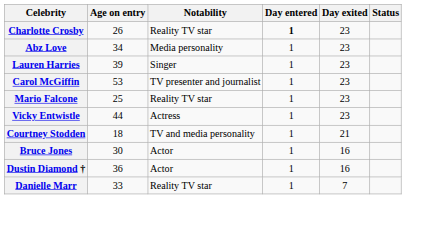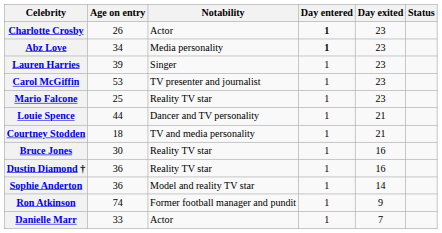Charlotte Crosby | Notability: Reality TV star -> Actor
Abz Love | Day entered: normal -> bold
- row: Vicky Entwistle | 44 | Actress | 1 | 23
+ row: Louie Spence | 44 | Dancer and TV personality | 1 | 21
Bruce Jones | Notability: Actor -> Reality TV star
Dustin Diamond † | Notability: Actor -> Reality TV star
+ row: Sophie Anderton | 36 | Model and reality TV star | 1 | 14
+ row: Ron Atkinson | 74 | Former football manager and pundit | 1 | 9
Danielle Marr | Notability: Reality TV star -> Actor
